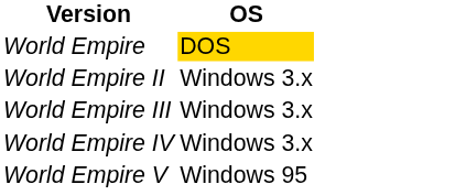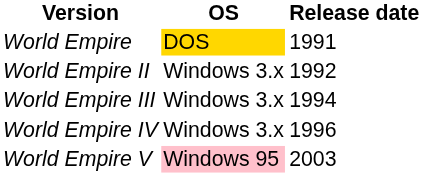+ column: Release date | 1991 | 1992 | 1994 | 1996 | 2003
World Empire V | OS: no background -> pink background
